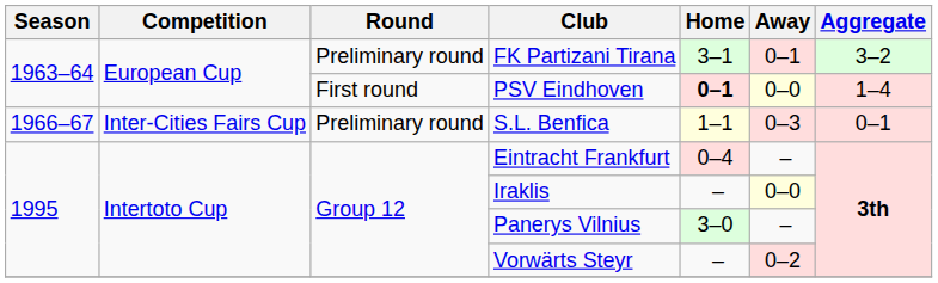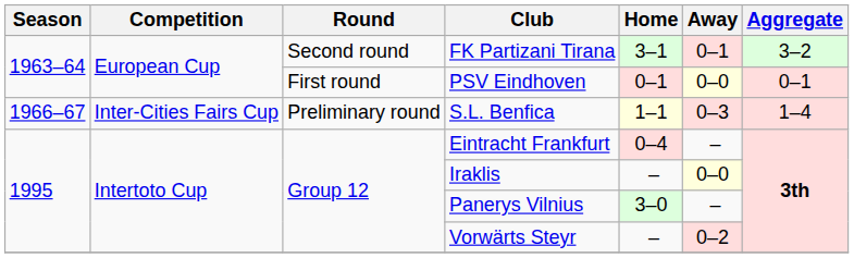FK Partizani Tirana | Round: Preliminary round -> Second round
PSV Eindhoven | Home: bold -> normal
PSV Eindhoven | Aggregate: 1–4 -> 0–1
S.L. Benfica | Aggregate: 0–1 -> 1–4
